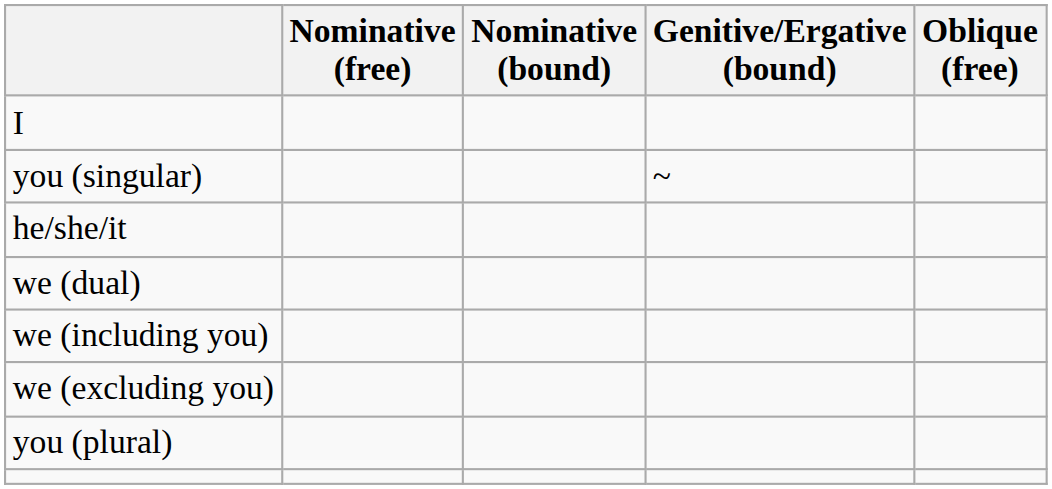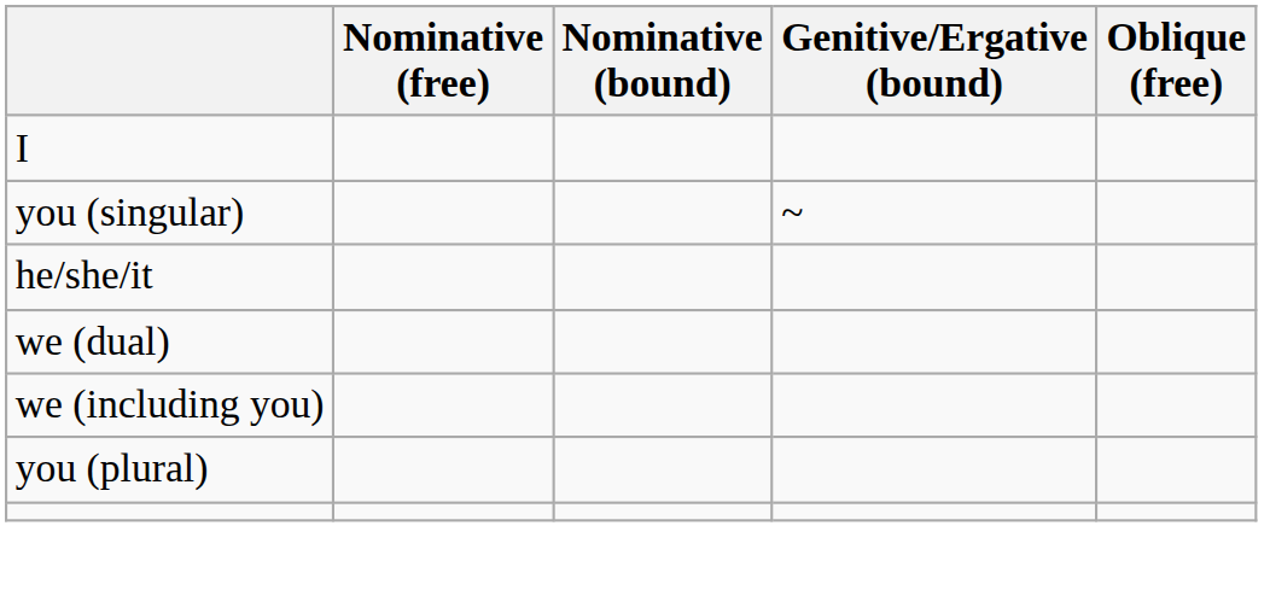- row: we (excluding you)
